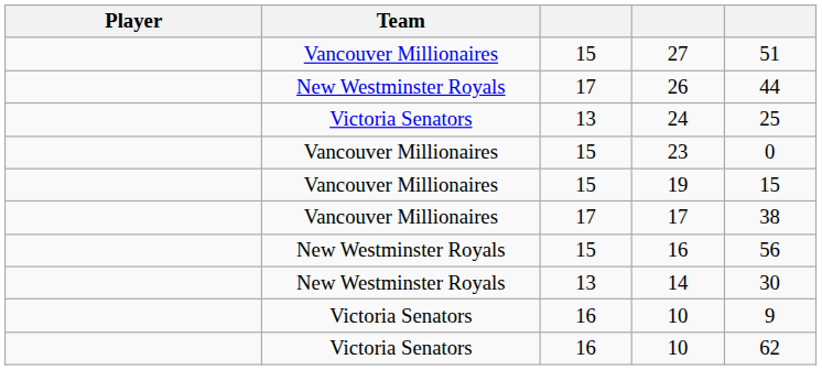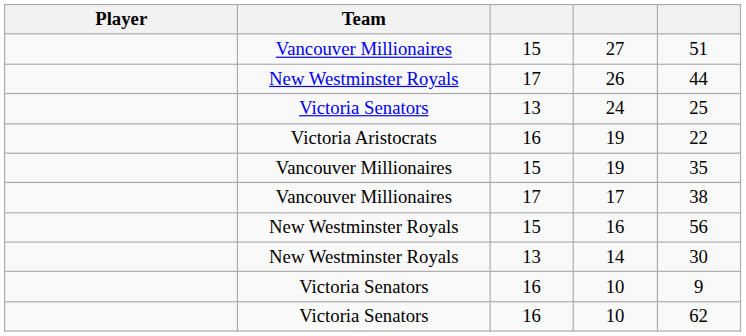- row: Vancouver Millionaires | 15 | 23 | 0
+ row: Victoria Aristocrats | 16 | 19 | 22
Vancouver Millionaires / 19 | column 5: 15 -> 35
